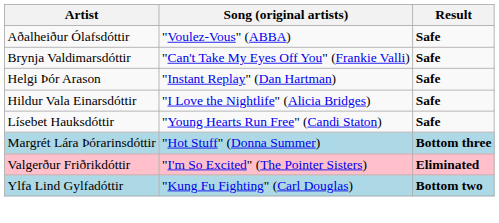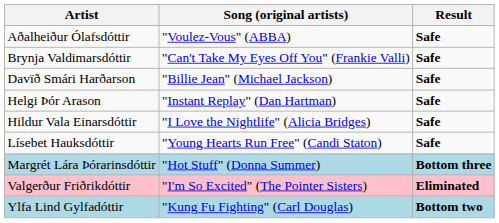+ row: Davïð Smári Harðarson | "Billie Jean" (Michael Jackson) | Safe
